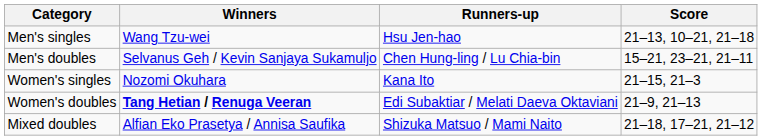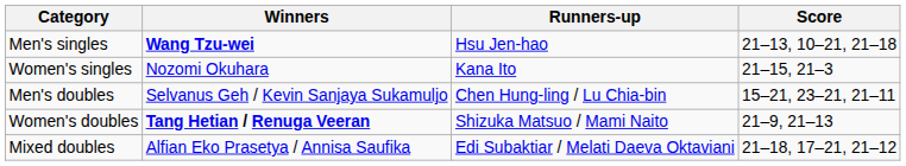Men's singles | Winners: normal -> bold
rows swapped: Women's singles <-> Men's doubles
Women's doubles | Runners-up: Edi Subaktiar / Melati Daeva Oktaviani -> Shizuka Matsuo / Mami Naito
Mixed doubles | Runners-up: Shizuka Matsuo / Mami Naito -> Edi Subaktiar / Melati Daeva Oktaviani
